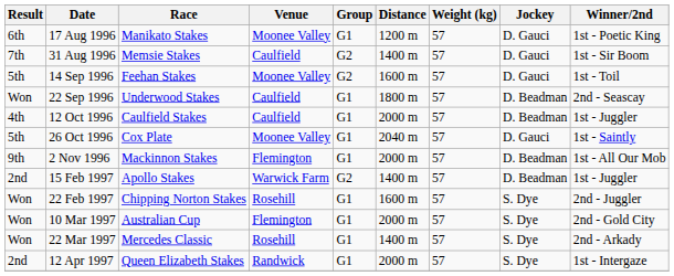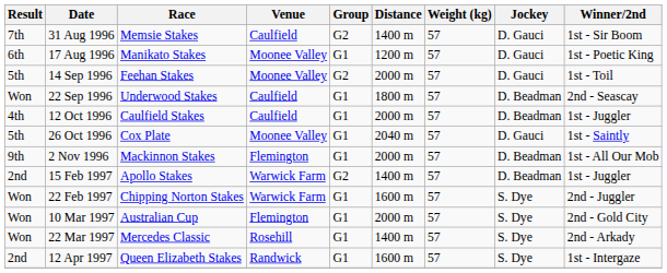rows swapped: 17 Aug 1996 <-> 31 Aug 1996
14 Sep 1996 | Distance: 1600 m -> 2000 m
22 Feb 1997 | Venue: Rosehill -> Warwick Farm
12 Apr 1997 | Distance: 2000 m -> 1600 m
